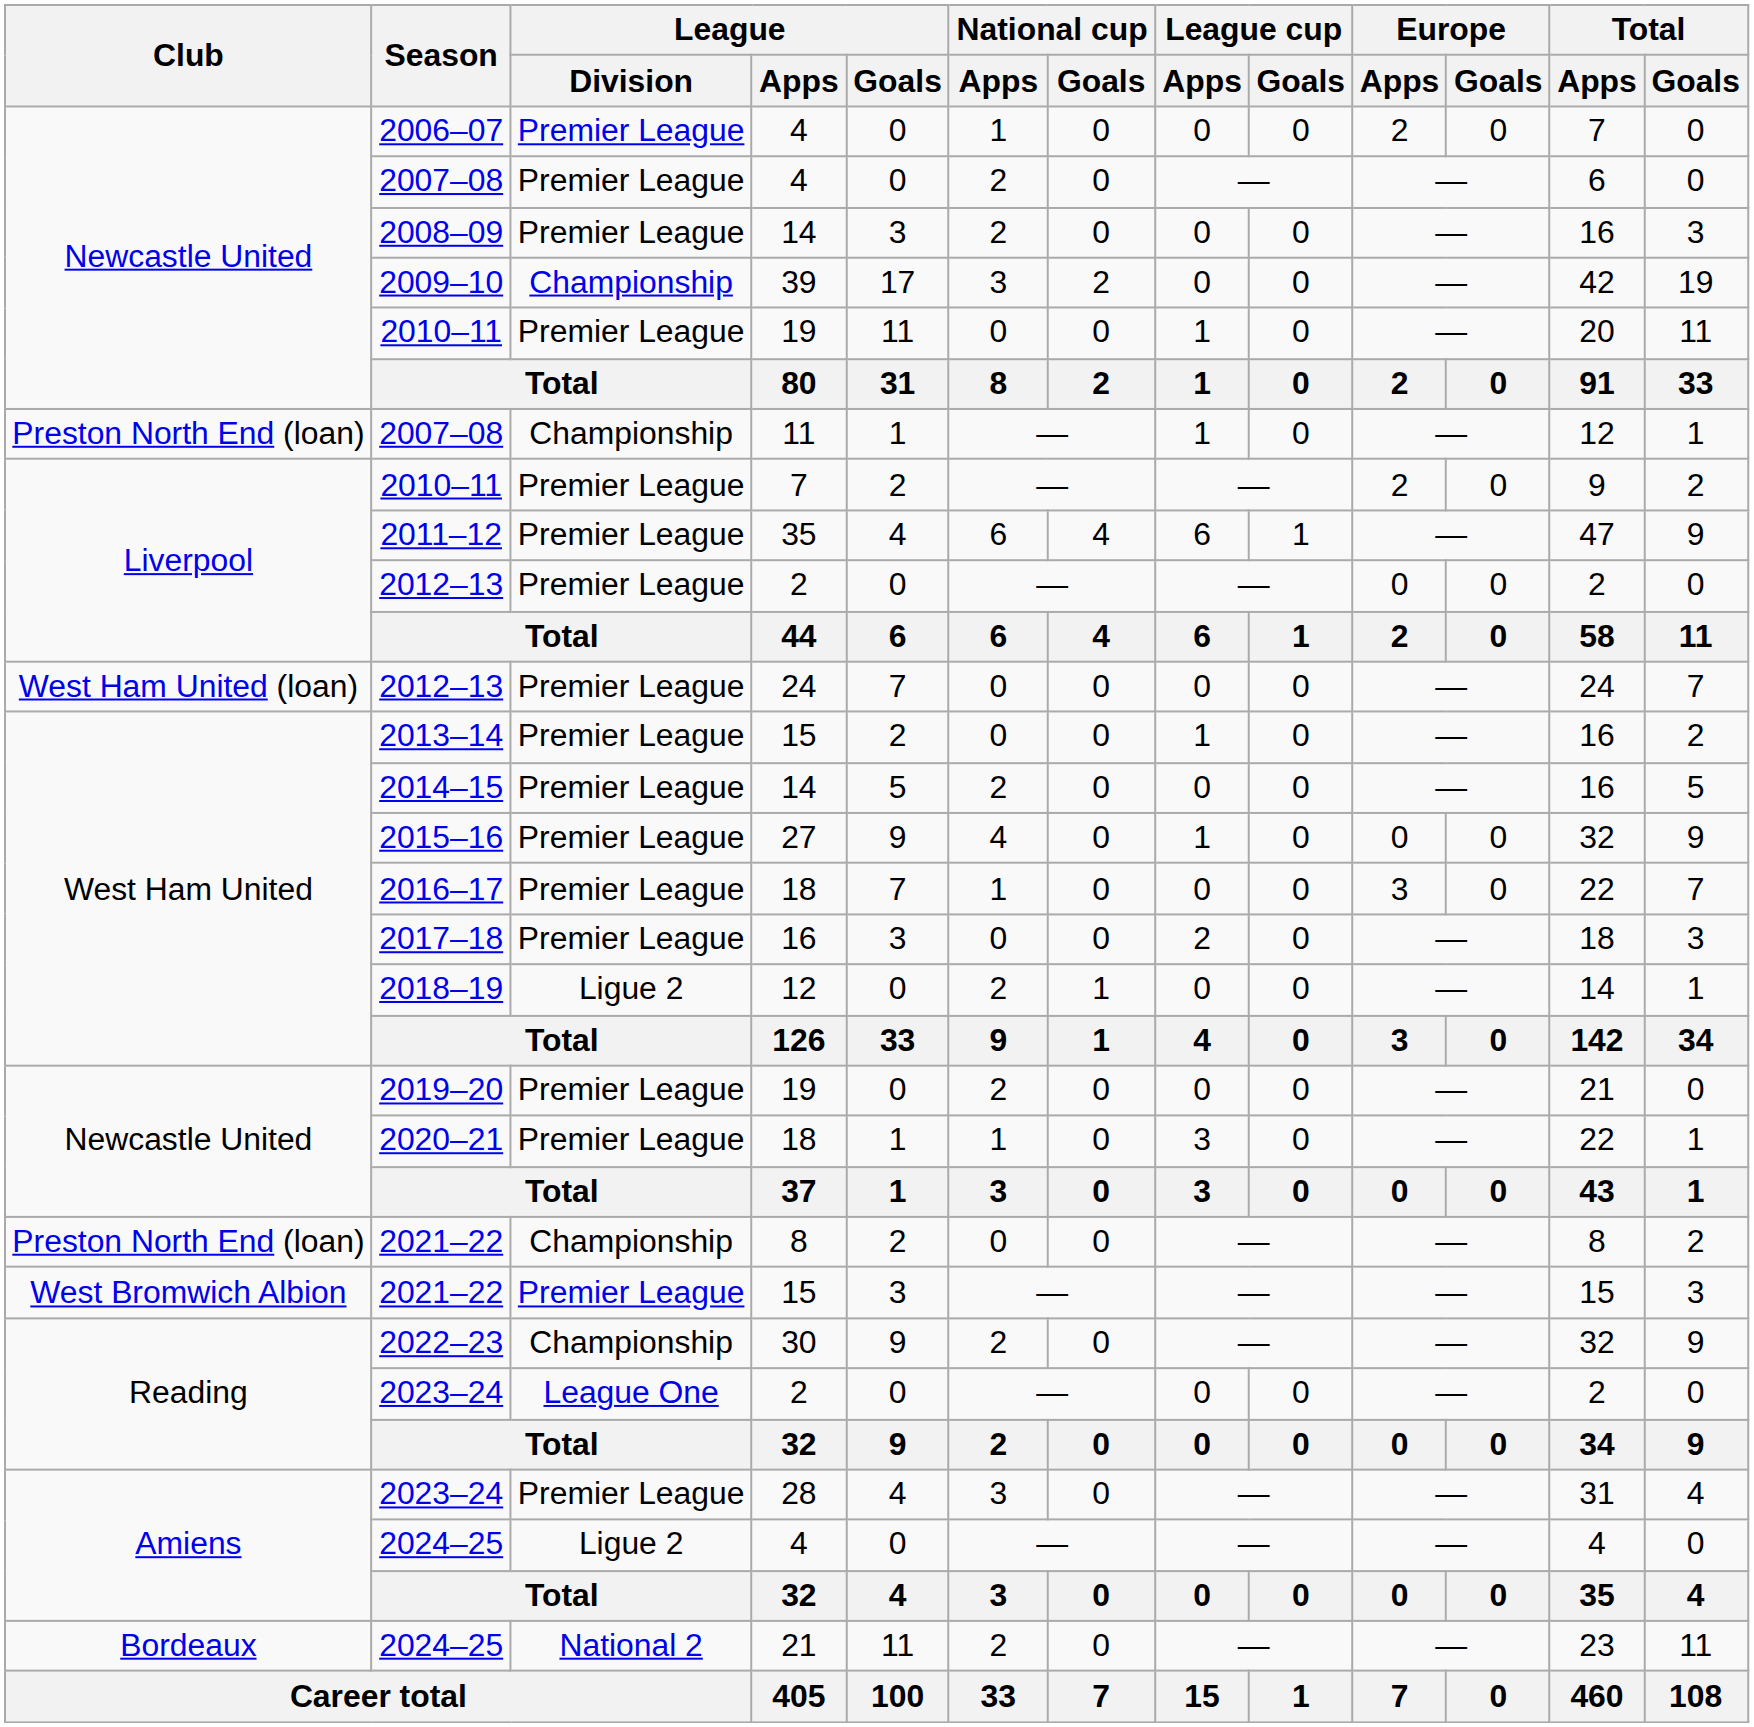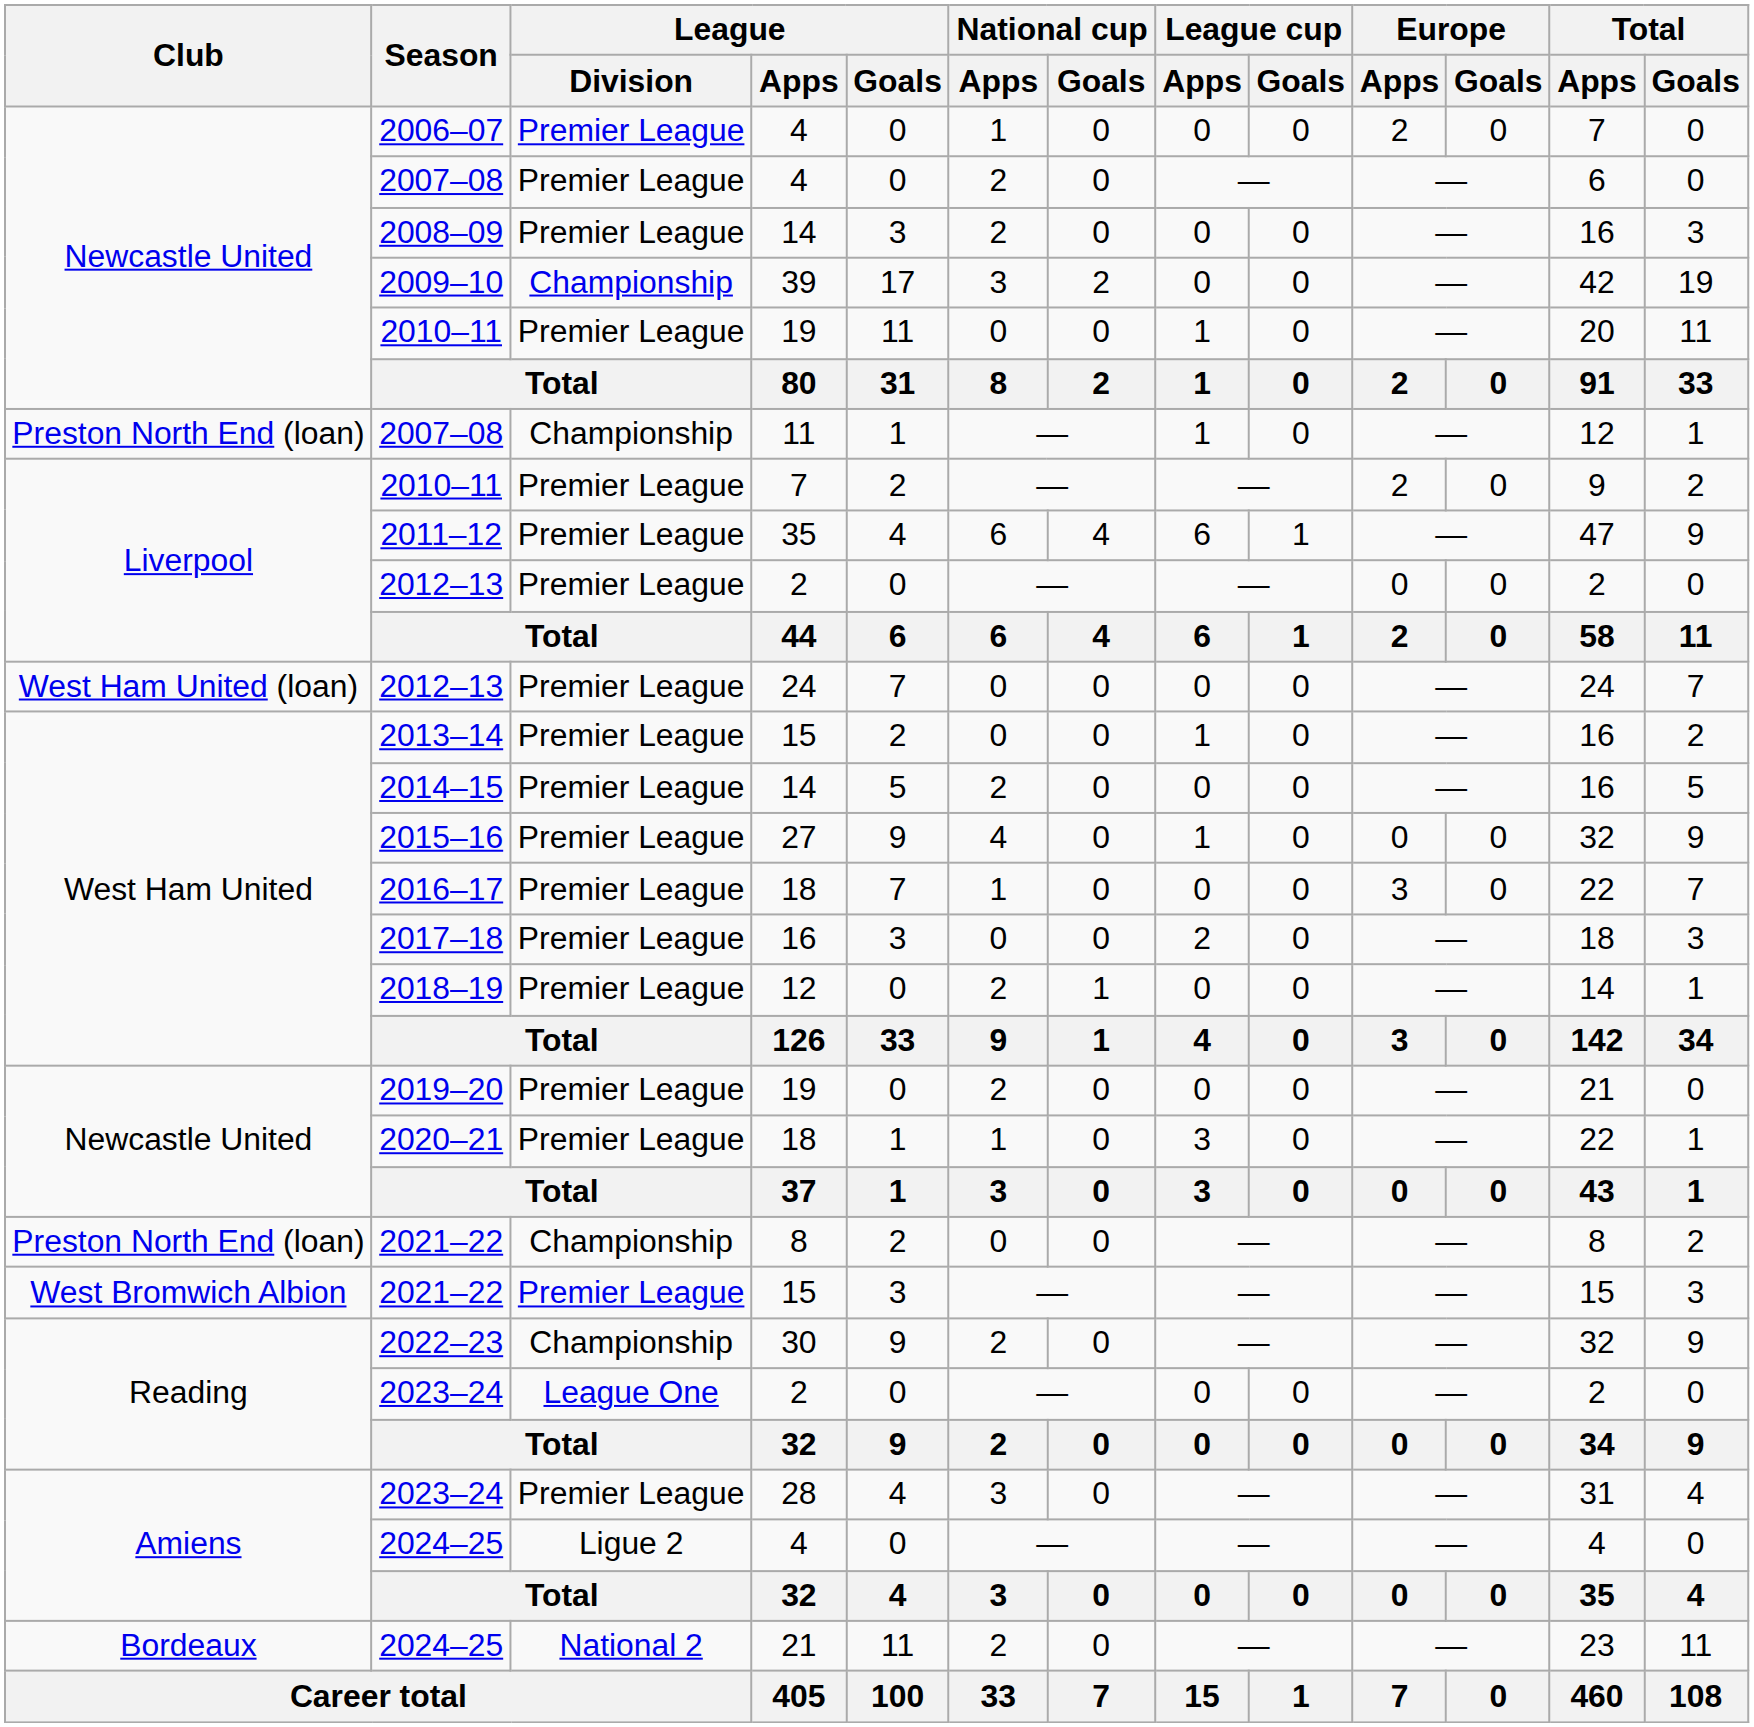2018–19 | League / Division: Ligue 2 -> Premier League
